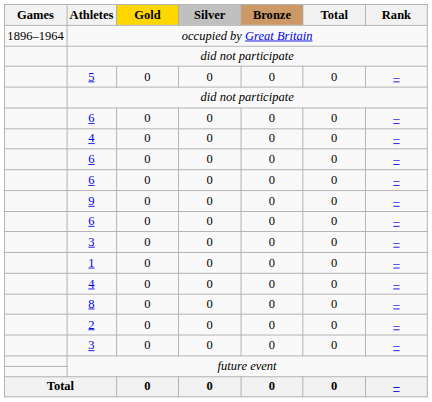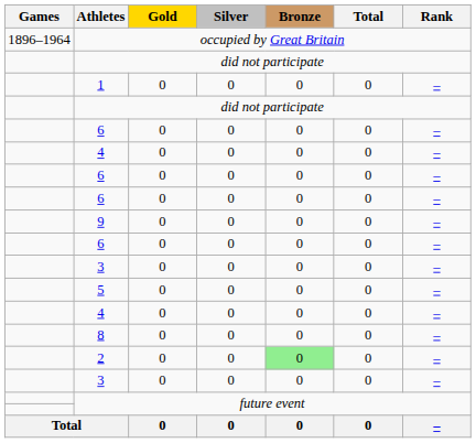rows swapped: 1 <-> 5
2 | Bronze: no background -> lightgreen background
